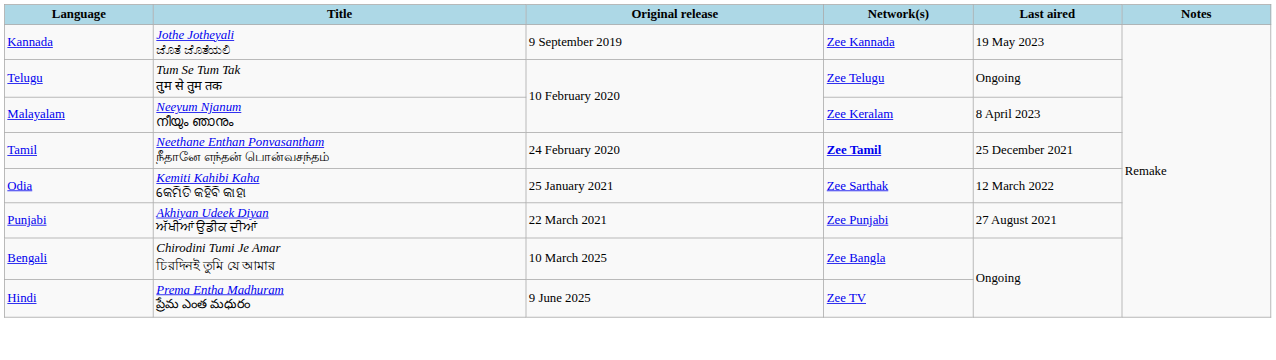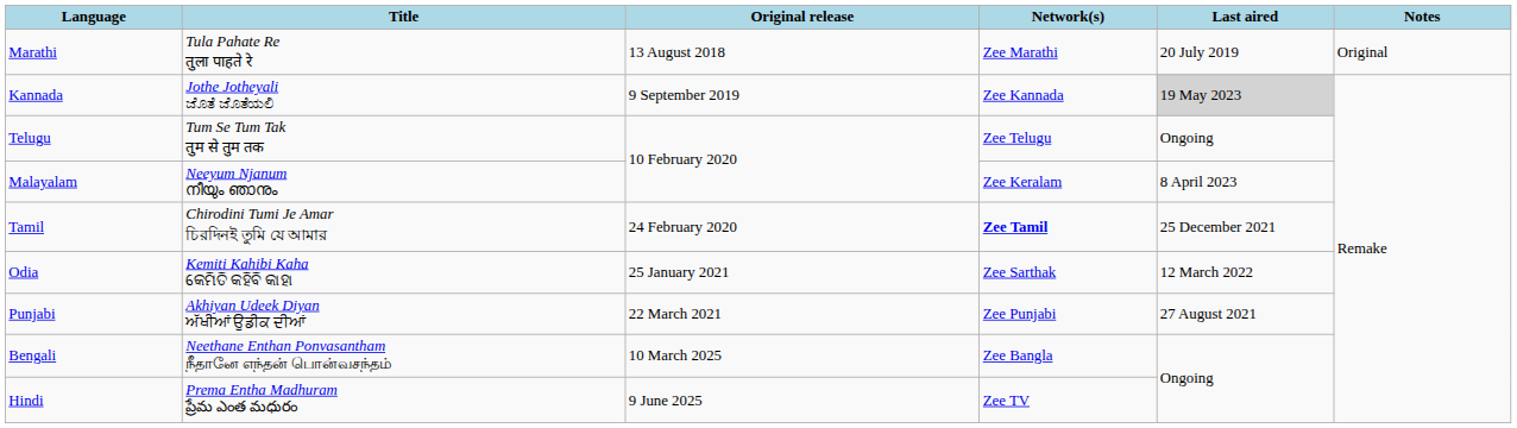+ row: Marathi | Tula Pahate Re तुला पाहते रे | 13 August 2018 | Zee Marathi | 20 July 2019 | Original
Kannada | Last aired: no background -> lightgrey background
Tamil | Title: Neethane Enthan Ponvasantham நீதானே எந்தன் பொன்வசந்தம் -> Chirodini Tumi Je Amar চিরদিনই তুমি যে আমার
Bengali | Title: Chirodini Tumi Je Amar চিরদিনই তুমি যে আমার -> Neethane Enthan Ponvasantham நீதானே எந்தன் பொன்வசந்தம்
